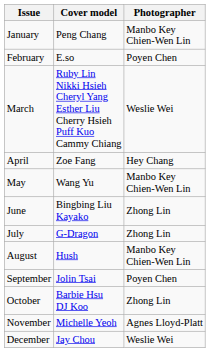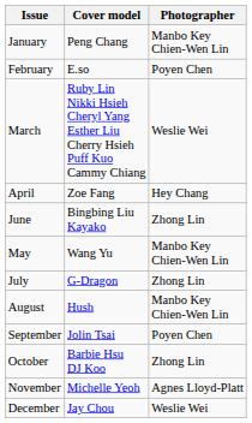rows swapped: May <-> June
